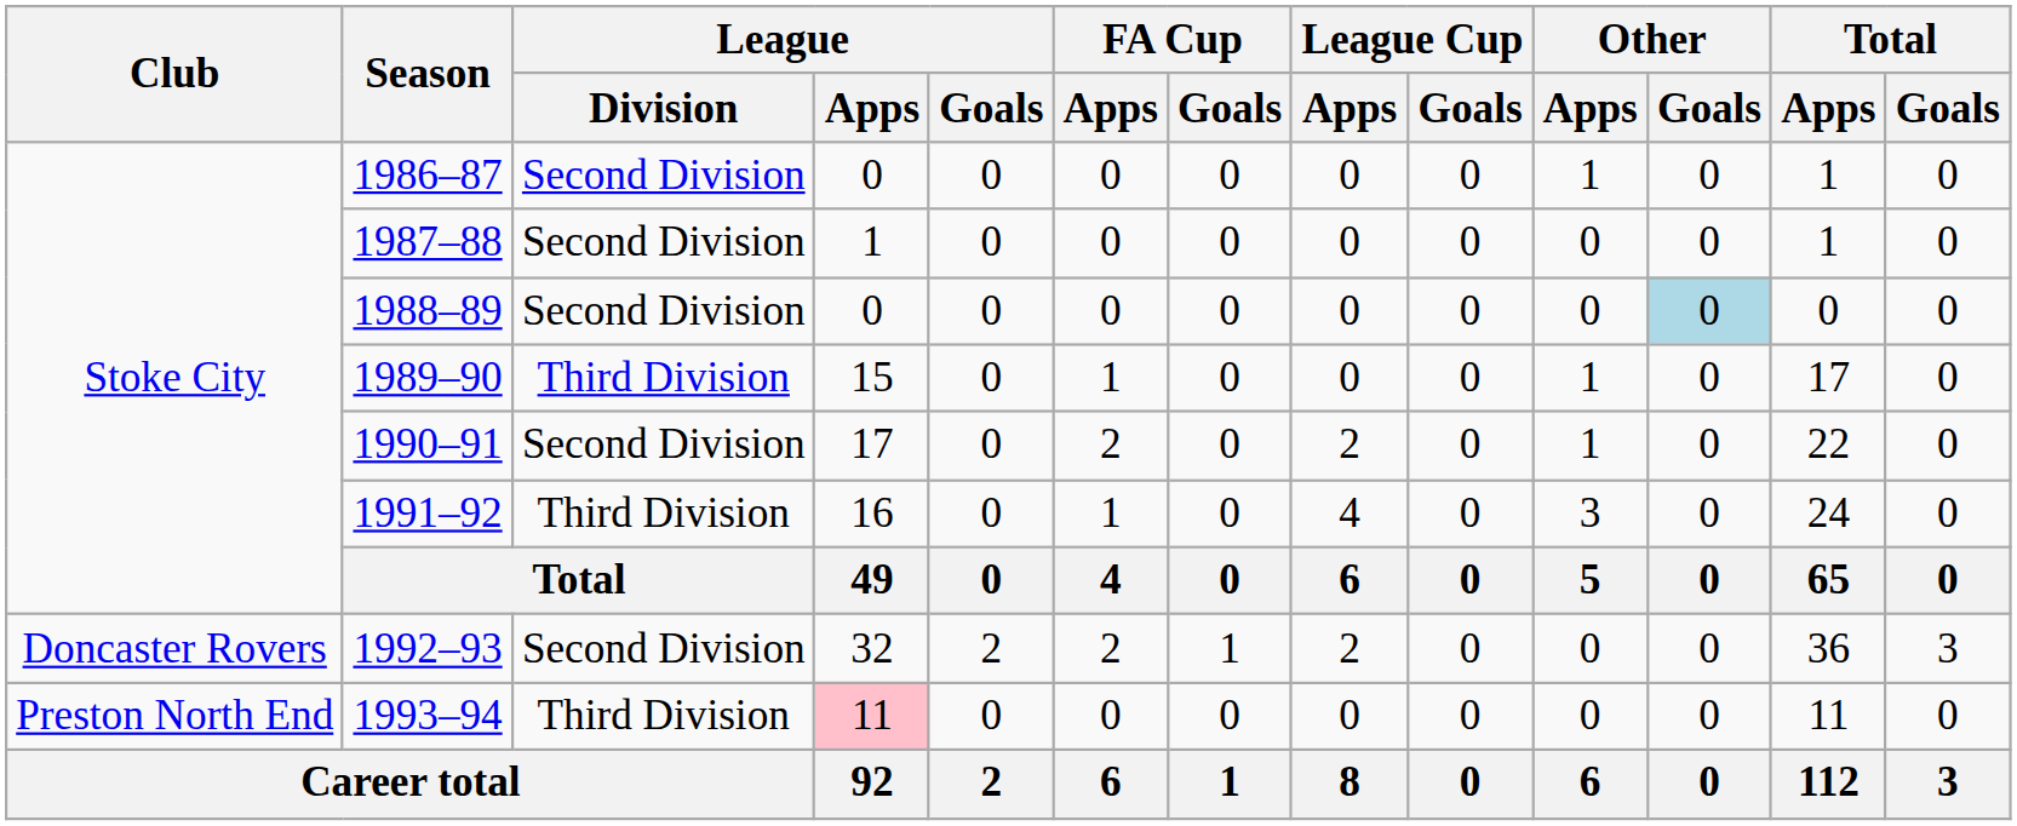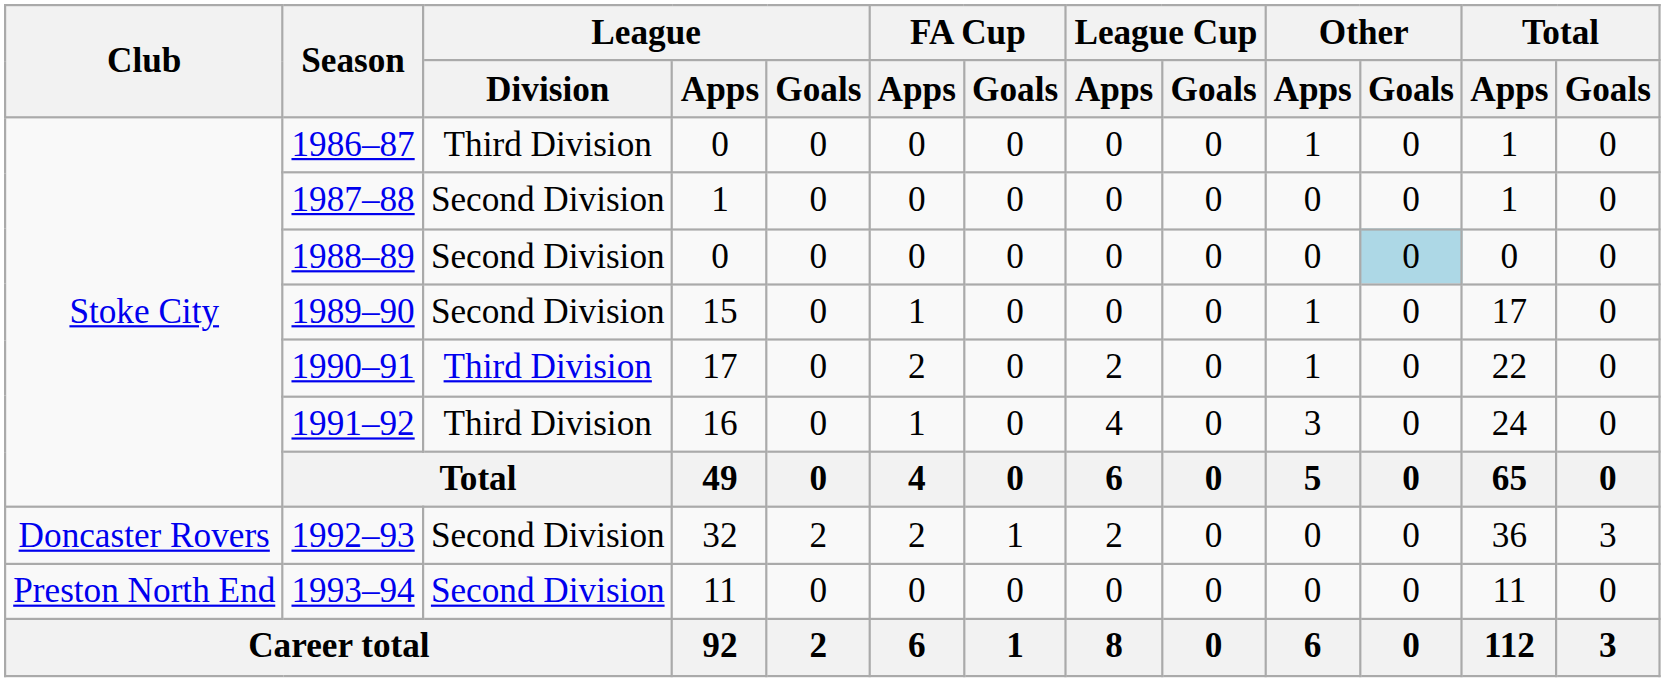1986–87 | League / Division: Second Division -> Third Division
1989–90 | League / Division: Third Division -> Second Division
1990–91 | League / Division: Second Division -> Third Division
1993–94 | League / Division: Third Division -> Second Division
1993–94 | League / Apps: pink background -> no background
